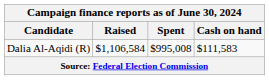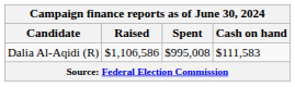Dalia Al-Aqidi (R) | Raised: $1,106,584 -> $1,106,586
